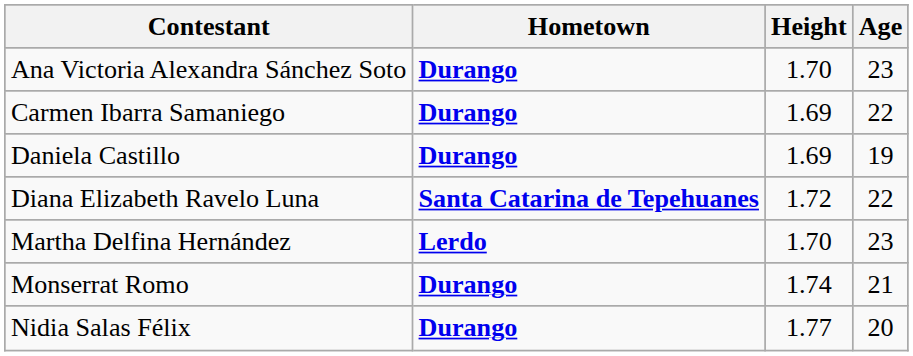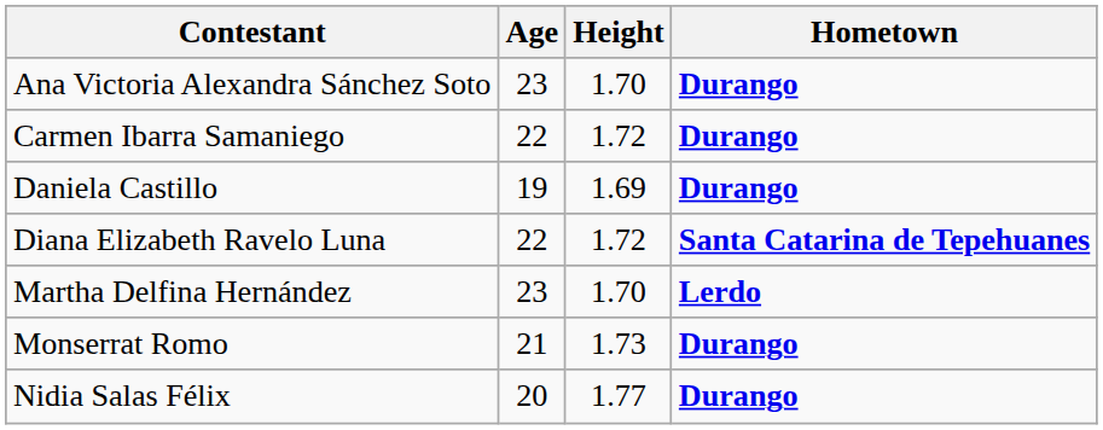columns swapped: Age <-> Hometown
Carmen Ibarra Samaniego | Height: 1.69 -> 1.72
Monserrat Romo | Height: 1.74 -> 1.73
